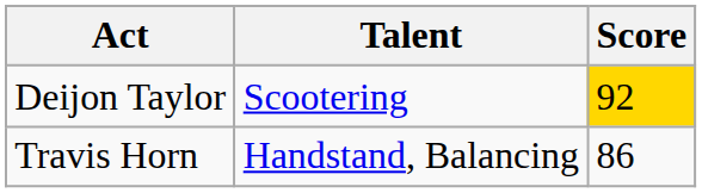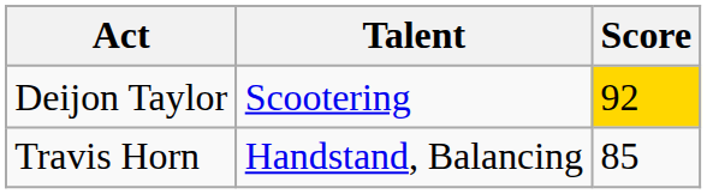Travis Horn | Score: 86 -> 85
